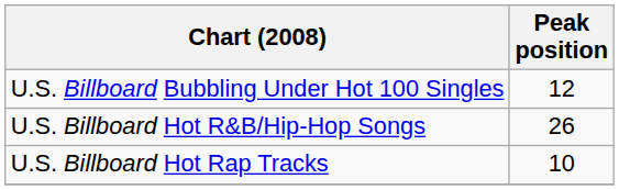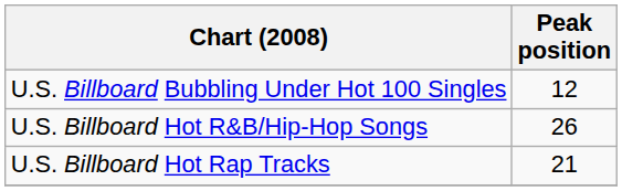U.S. Billboard Hot Rap Tracks | Peak position: 10 -> 21
